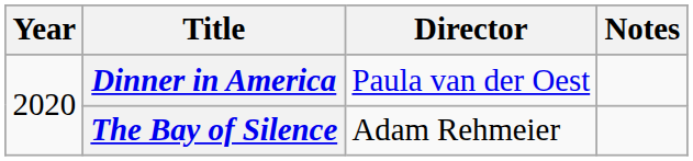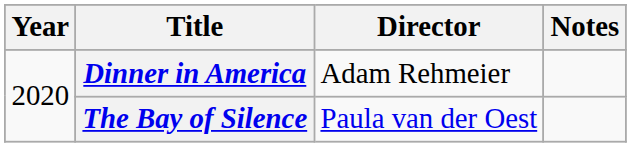Dinner in America | Director: Paula van der Oest -> Adam Rehmeier
The Bay of Silence | Director: Adam Rehmeier -> Paula van der Oest
